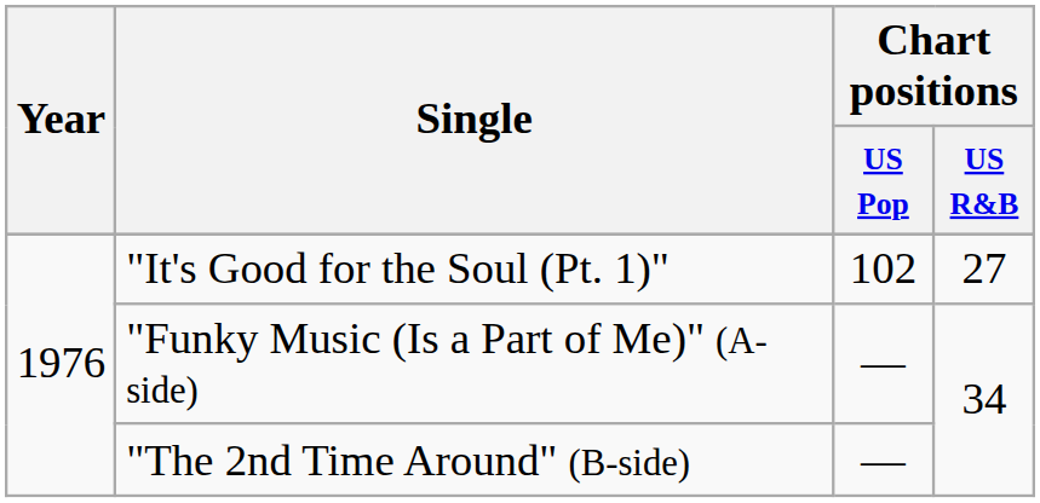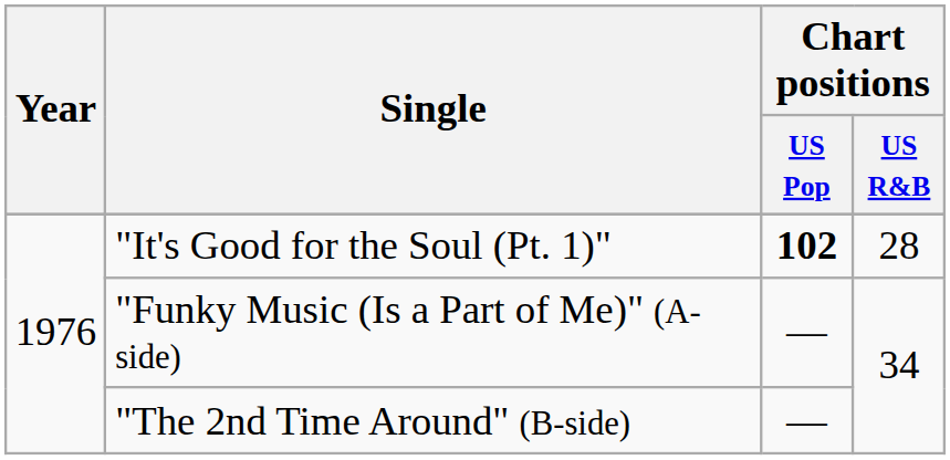"It's Good for the Soul (Pt. 1)" | Chart positions / US Pop: normal -> bold
"It's Good for the Soul (Pt. 1)" | Chart positions / US R&B: 27 -> 28
